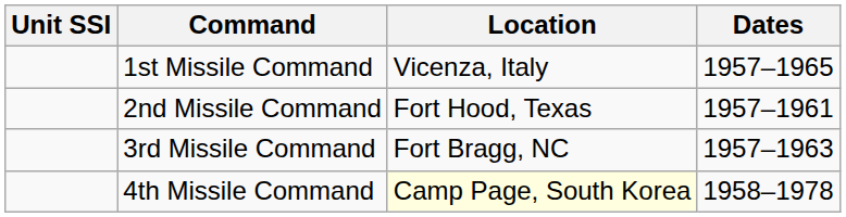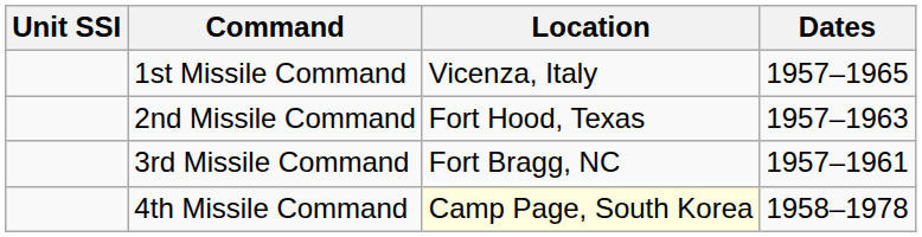2nd Missile Command | Dates: 1957–1961 -> 1957–1963
3rd Missile Command | Dates: 1957–1963 -> 1957–1961
